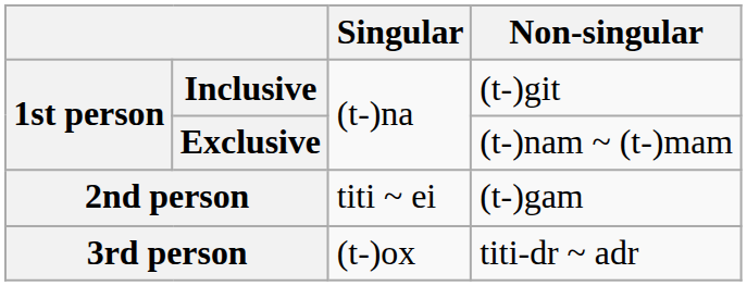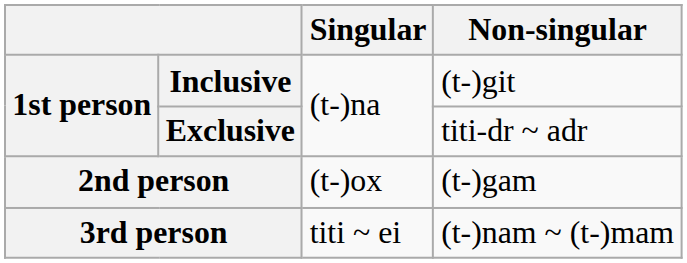Exclusive | Non-singular: (t-)nam ~ (t-)mam -> titi-dr ~ adr
2nd person | Singular: titi ~ ei -> (t-)ox
3rd person | Singular: (t-)ox -> titi ~ ei
3rd person | Non-singular: titi-dr ~ adr -> (t-)nam ~ (t-)mam
